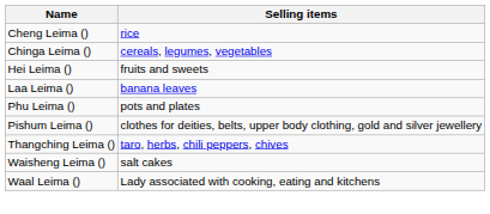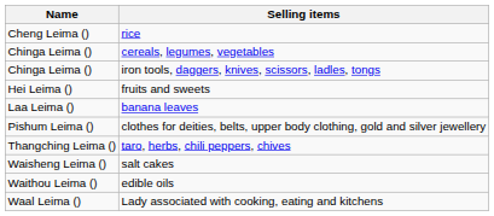+ row: Chinga Leima () | iron tools, daggers, knives, scissors, ladles, tongs
- row: Phu Leima () | pots and plates
+ row: Waithou Leima () | edible oils
